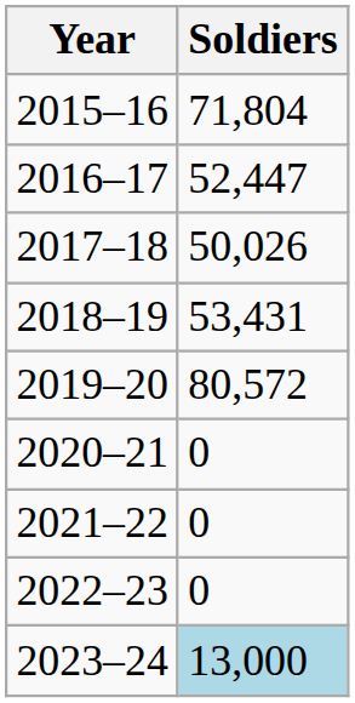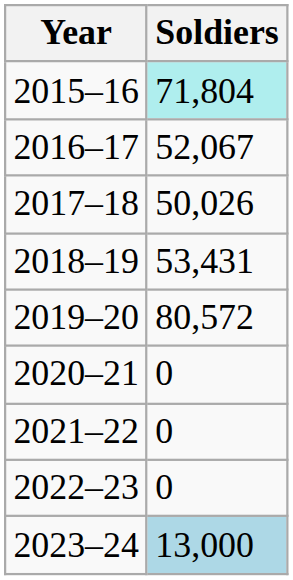2015–16 | Soldiers: no background -> paleturquoise background
2016–17 | Soldiers: 52,447 -> 52,067
